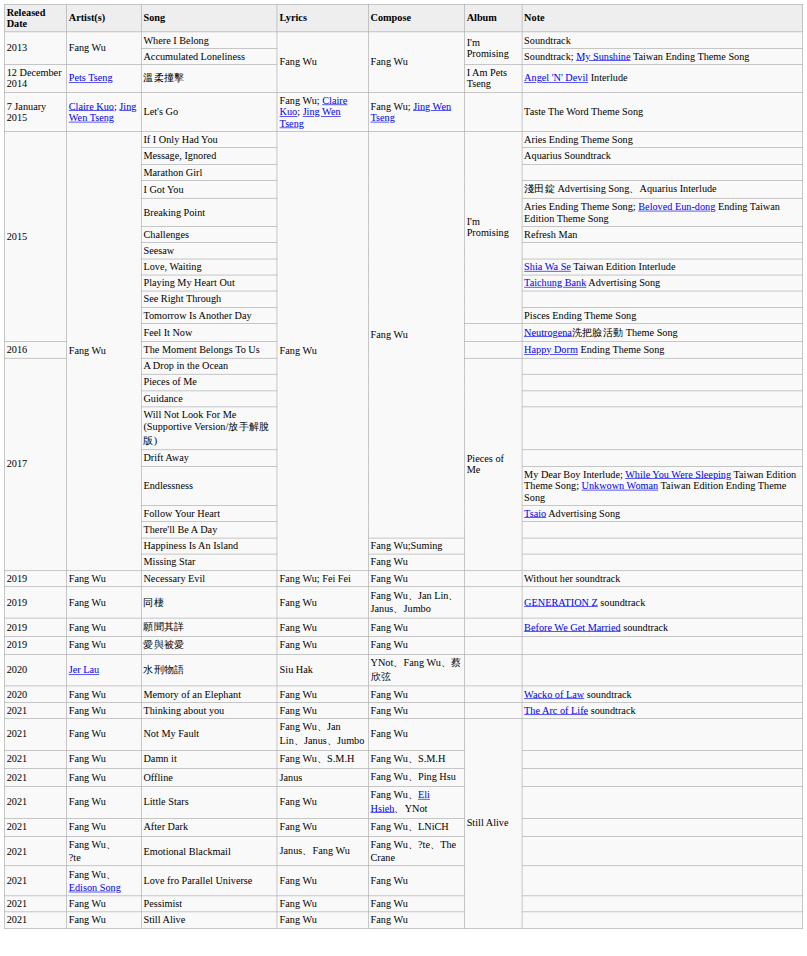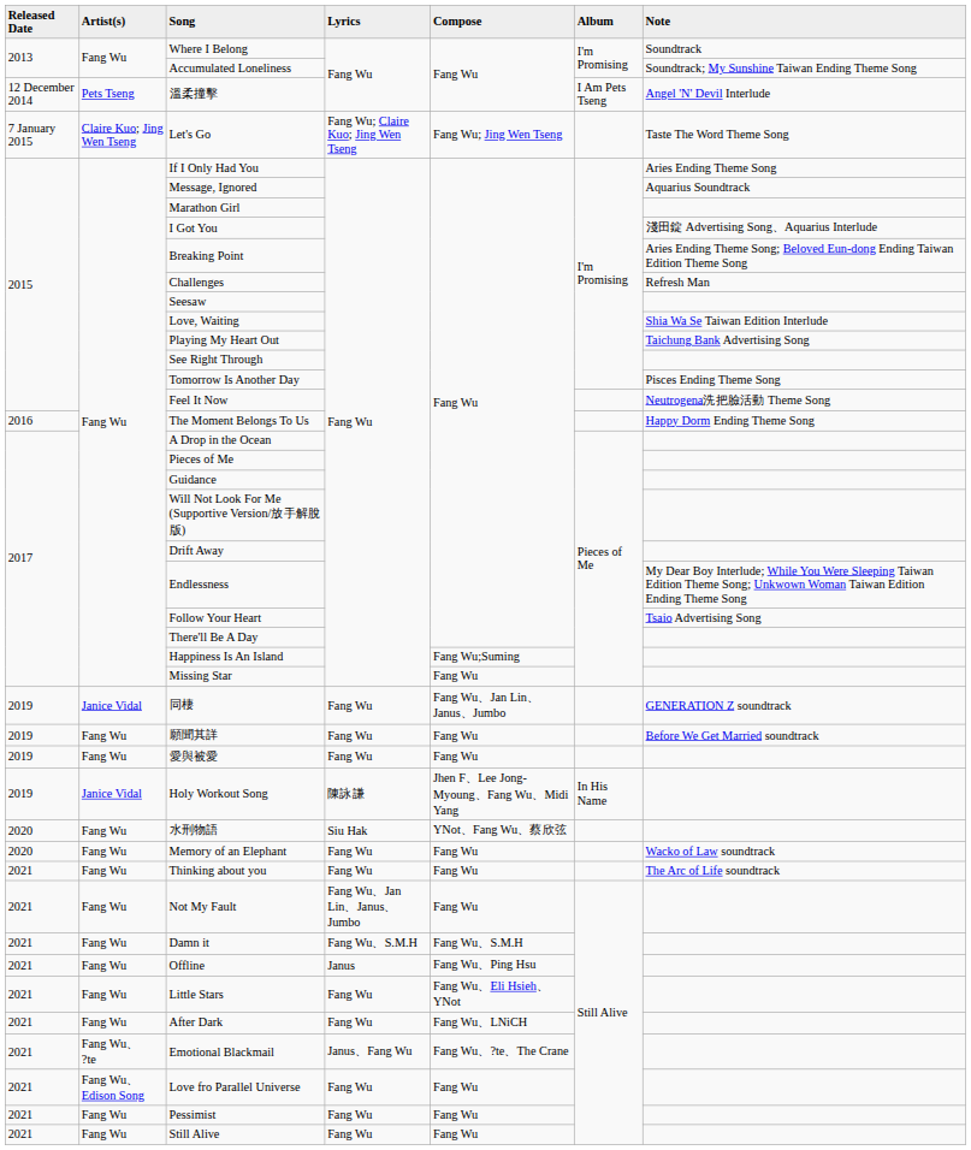- row: 2019 | Fang Wu | Necessary Evil | Fang Wu; Fei Fei | Fang Wu | Without her soundtrack
同棲 | column 2: Fang Wu -> Janice Vidal
+ row: 2019 | Janice Vidal | Holy Workout Song | 陳詠謙 | Jhen F、Lee Jong-Myoung、Fang Wu、Midi Yang | In His Name
水刑物語 | column 2: Jer Lau -> Fang Wu
